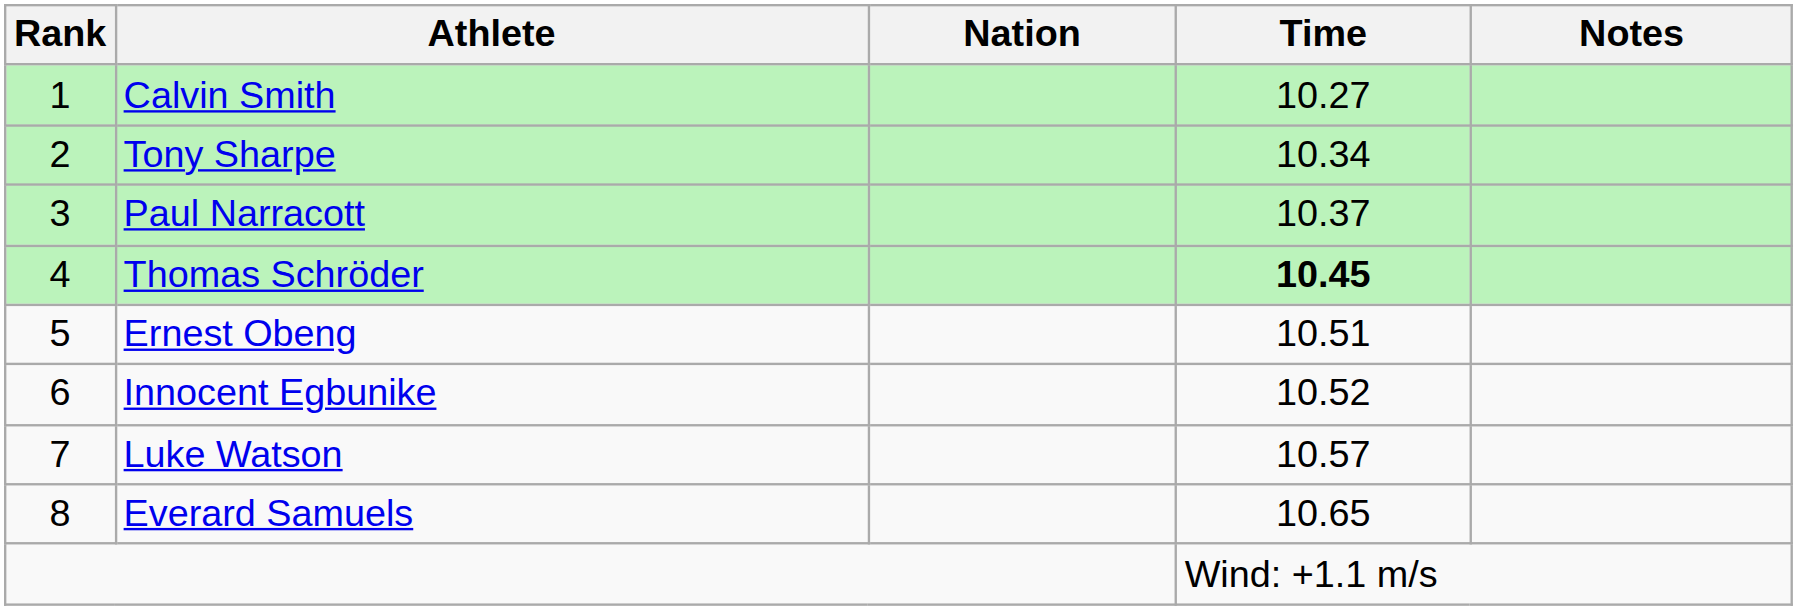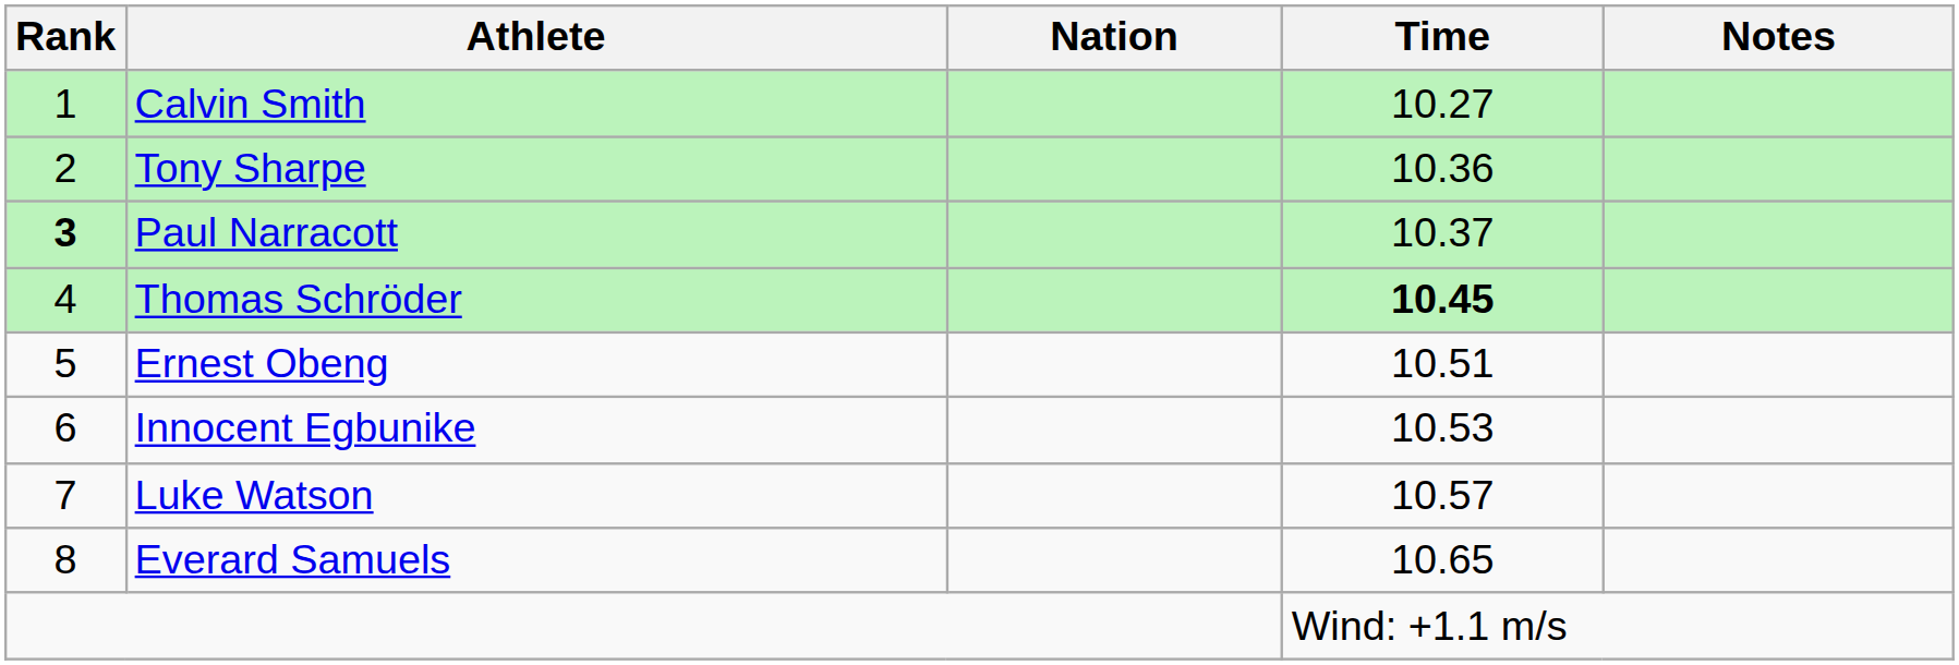Tony Sharpe | Time: 10.34 -> 10.36
Paul Narracott | Rank: normal -> bold
Innocent Egbunike | Time: 10.52 -> 10.53
